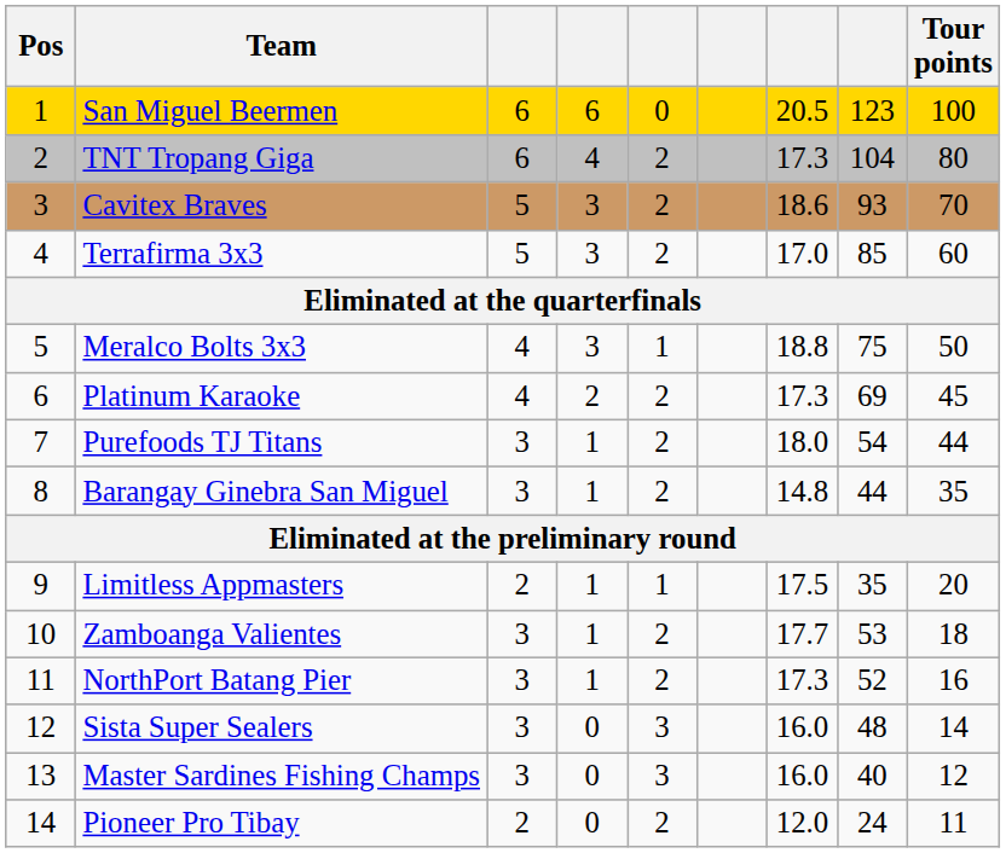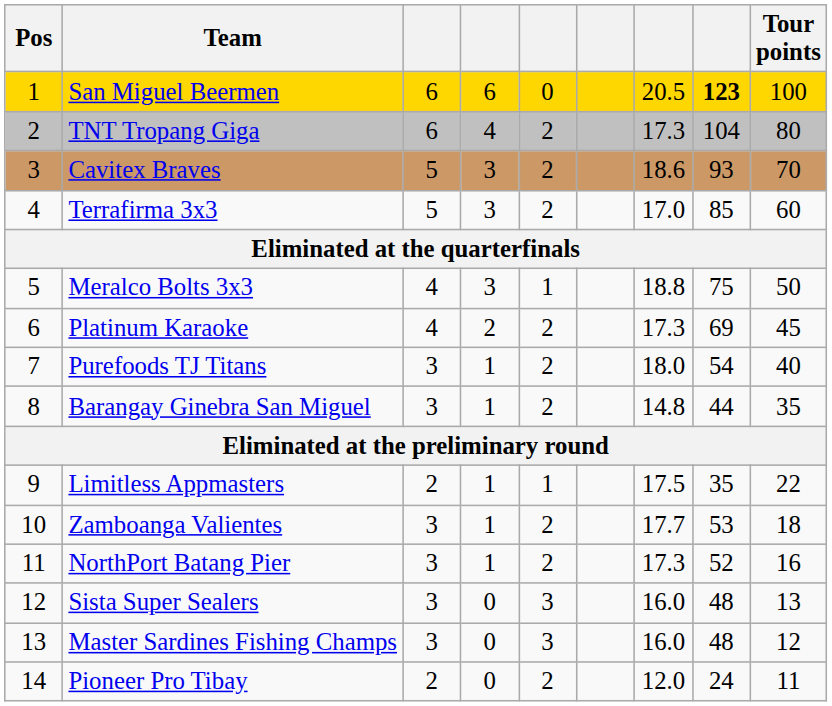San Miguel Beermen | column 8: normal -> bold
Purefoods TJ Titans | Tour points: 44 -> 40
Limitless Appmasters | Tour points: 20 -> 22
Sista Super Sealers | Tour points: 14 -> 13
Master Sardines Fishing Champs | column 8: 40 -> 48
